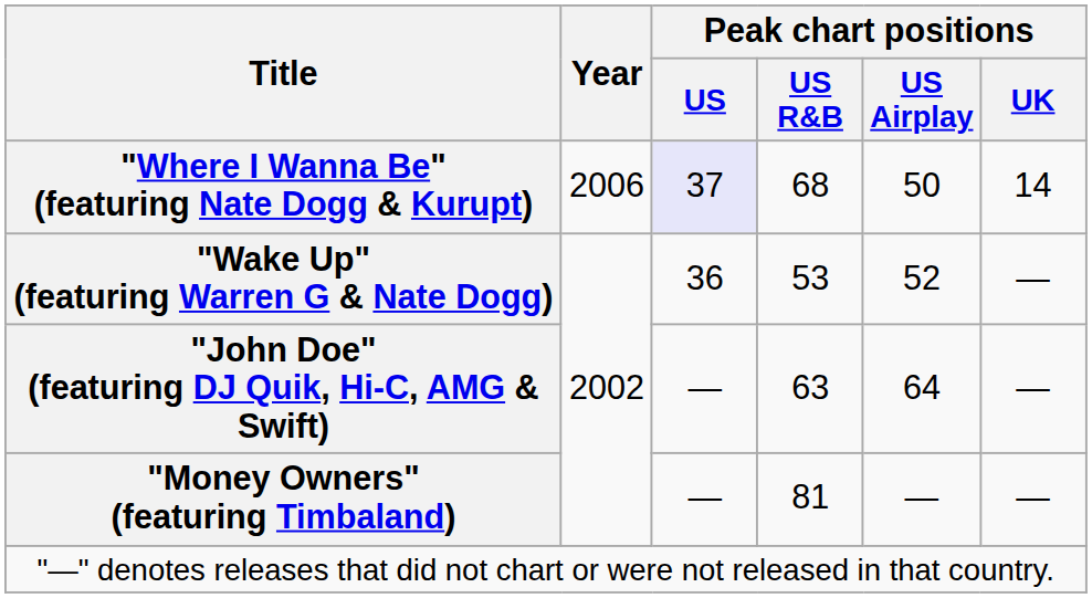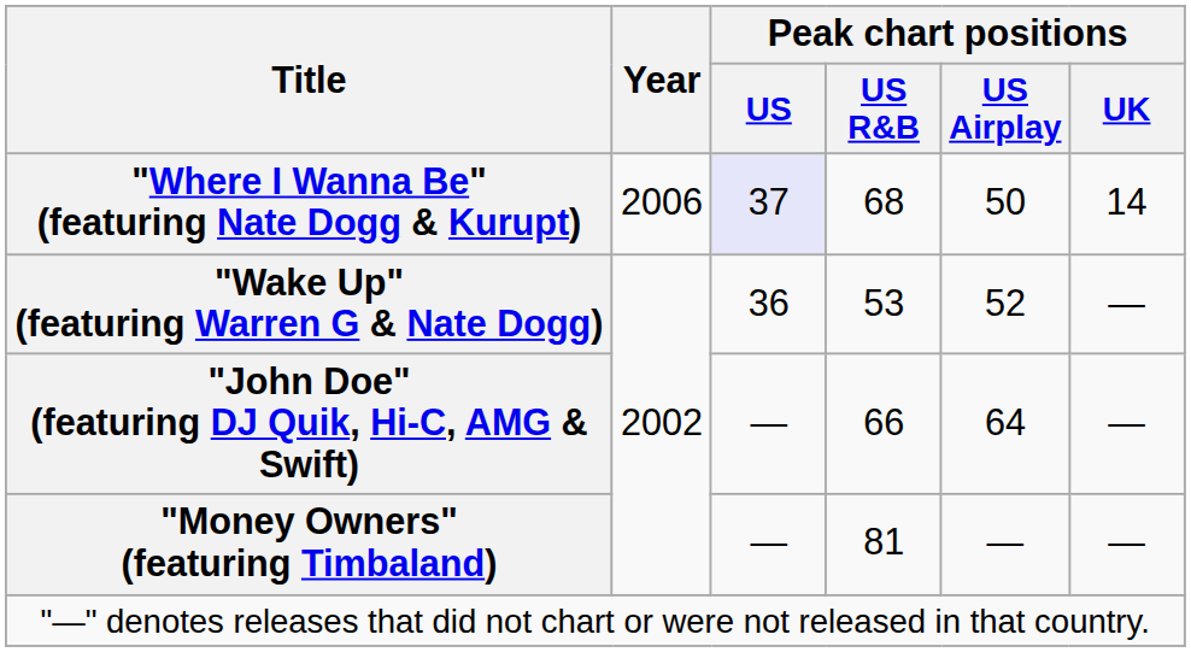"John Doe" (featuring DJ Quik, Hi-C, AMG & Swift) | Peak chart positions / US R&B: 63 -> 66
